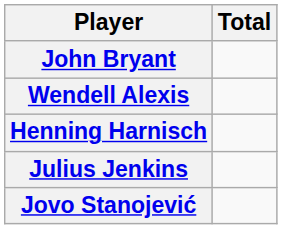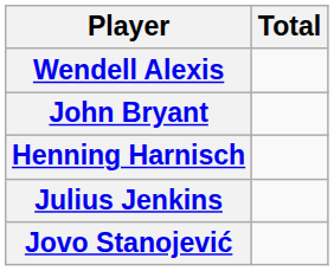rows swapped: Wendell Alexis <-> John Bryant
